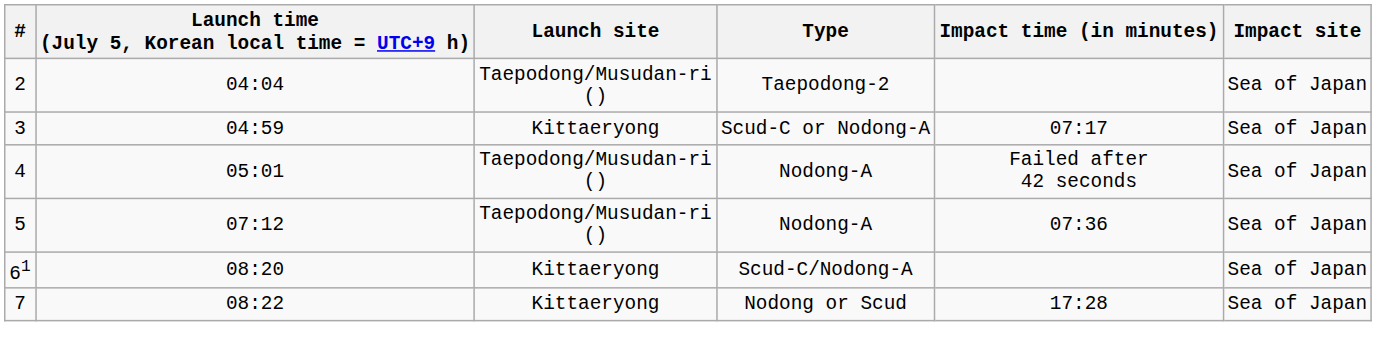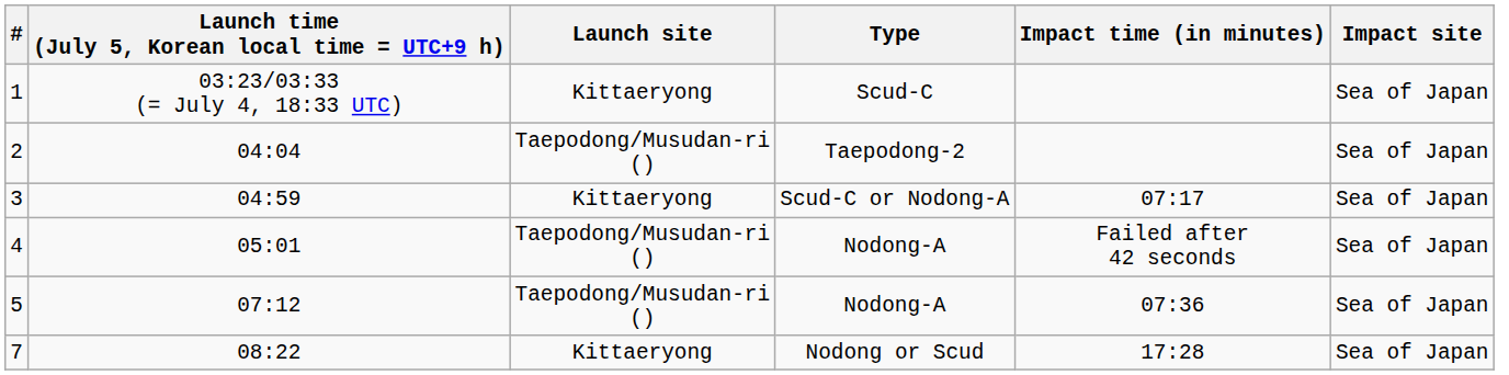+ row: 1 | 03:23/03:33 (= July 4, 18:33 UTC) | Kittaeryong | Scud-C | Sea of Japan
- row: 61 | 08:20 | Kittaeryong | Scud-C/Nodong-A | Sea of Japan
